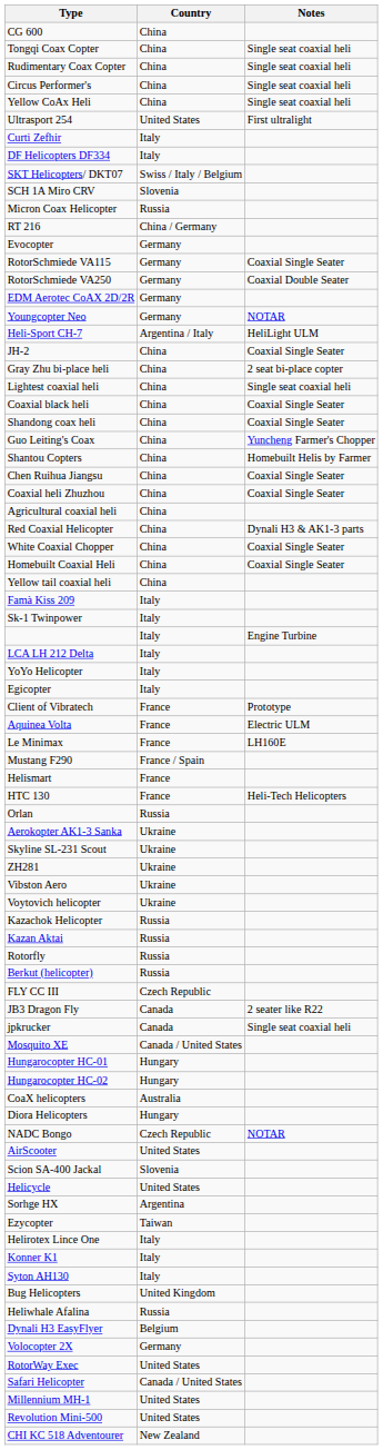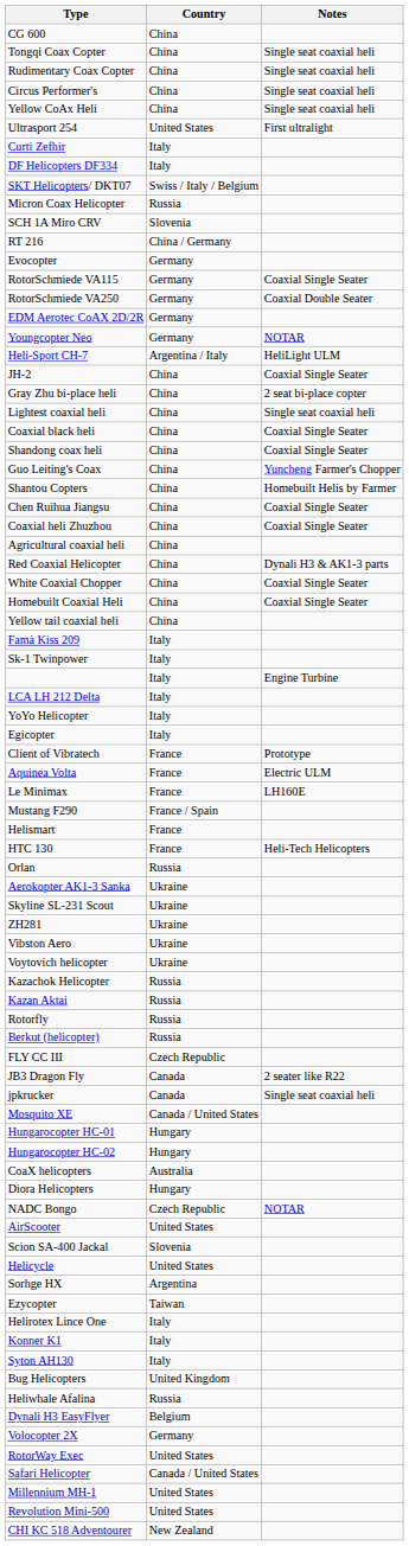rows swapped: Micron Coax Helicopter <-> SCH 1A Miro CRV
